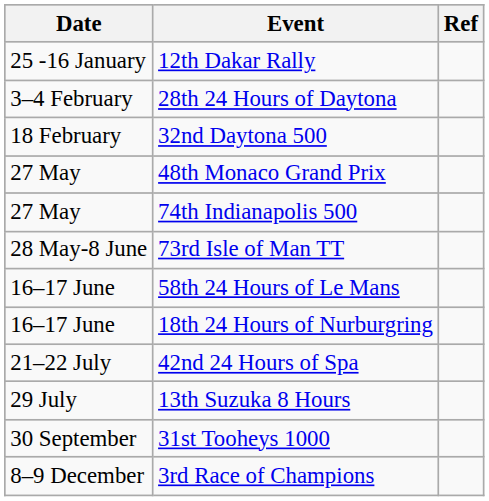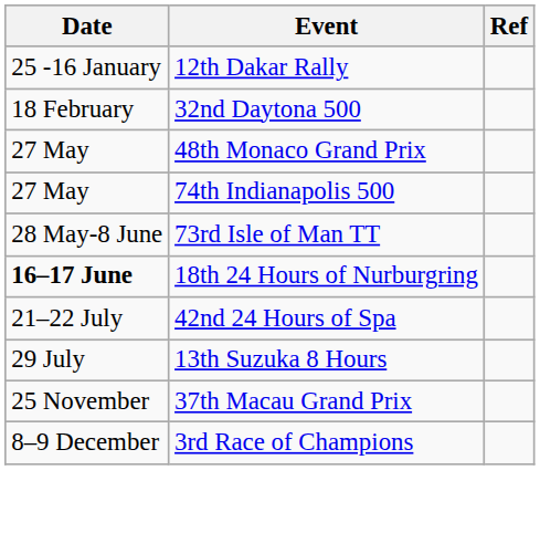- row: 3–4 February | 28th 24 Hours of Daytona
- row: 16–17 June | 58th 24 Hours of Le Mans
18th 24 Hours of Nurburgring | Date: normal -> bold
- row: 30 September | 31st Tooheys 1000
+ row: 25 November | 37th Macau Grand Prix
